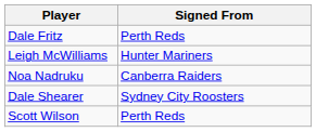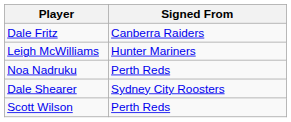Dale Fritz | Signed From: Perth Reds -> Canberra Raiders
Noa Nadruku | Signed From: Canberra Raiders -> Perth Reds
